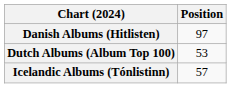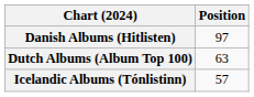Dutch Albums (Album Top 100) | Position: 53 -> 63
